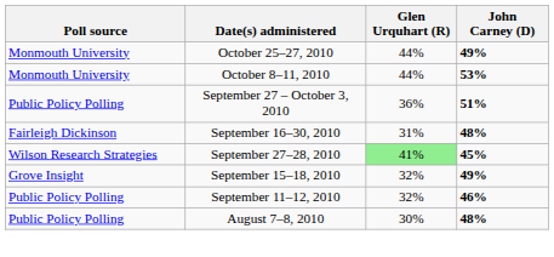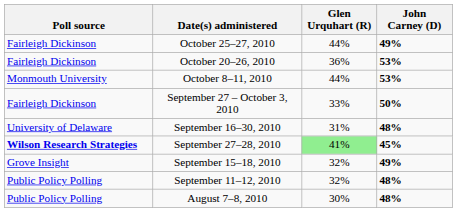October 25–27, 2010 | Poll source: Monmouth University -> Fairleigh Dickinson
+ row: Fairleigh Dickinson | October 20–26, 2010 | 36% | 53%
September 27 – October 3, 2010 | Poll source: Public Policy Polling -> Fairleigh Dickinson
September 27 – October 3, 2010 | Glen Urquhart (R): 36% -> 33%
September 27 – October 3, 2010 | John Carney (D): 51% -> 50%
September 16–30, 2010 | Poll source: Fairleigh Dickinson -> University of Delaware
September 27–28, 2010 | Poll source: normal -> bold
September 11–12, 2010 | John Carney (D): 46% -> 48%
